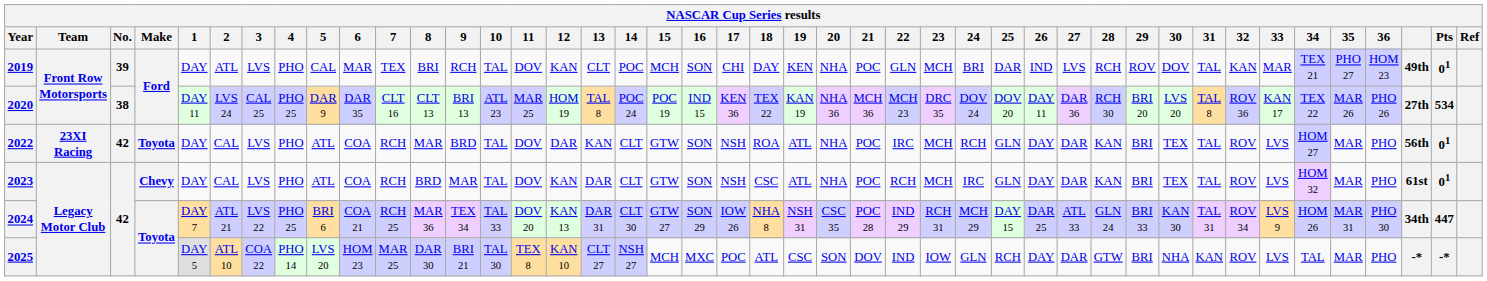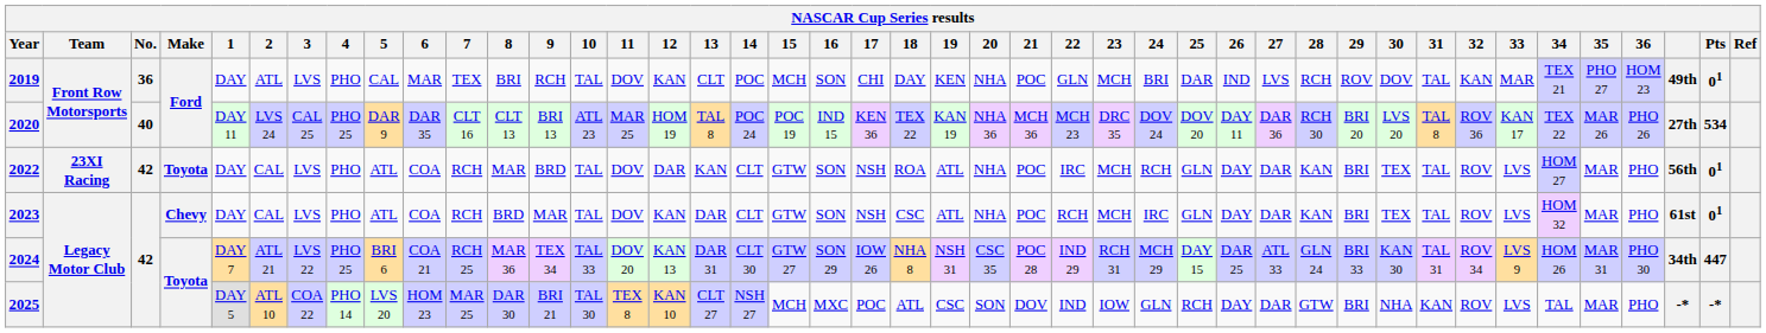2019 | No.: 39 -> 36
2020 | No.: 38 -> 40
